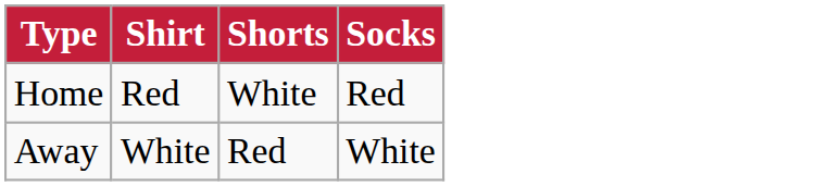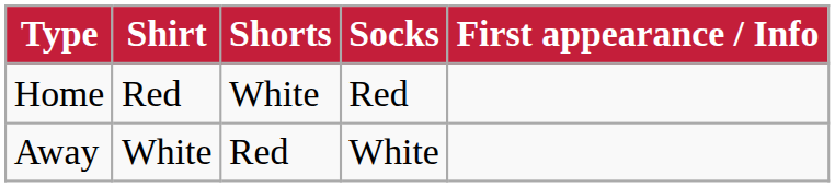+ column: First appearance / Info
